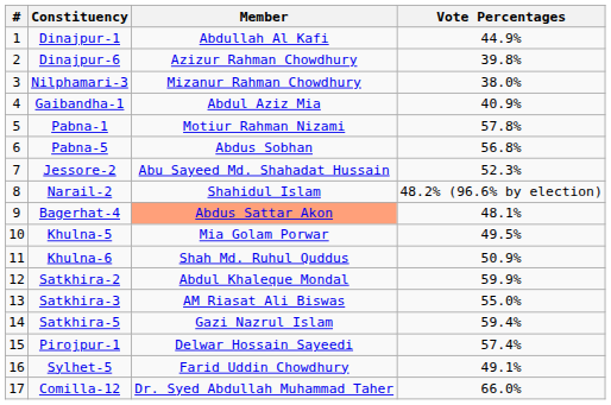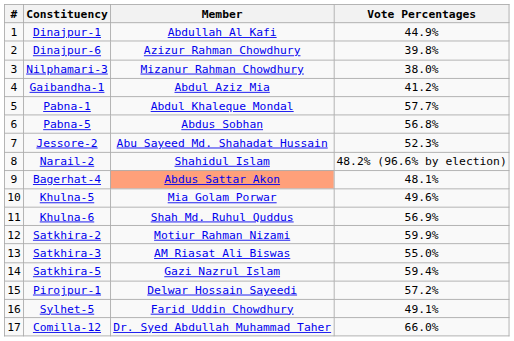Gaibandha-1 | Vote Percentages: 40.9% -> 41.2%
Pabna-1 | Member: Motiur Rahman Nizami -> Abdul Khaleque Mondal
Pabna-1 | Vote Percentages: 57.8% -> 57.7%
Khulna-5 | Vote Percentages: 49.5% -> 49.6%
Khulna-6 | Vote Percentages: 50.9% -> 56.9%
Satkhira-2 | Member: Abdul Khaleque Mondal -> Motiur Rahman Nizami
Pirojpur-1 | Vote Percentages: 57.4% -> 57.2%
